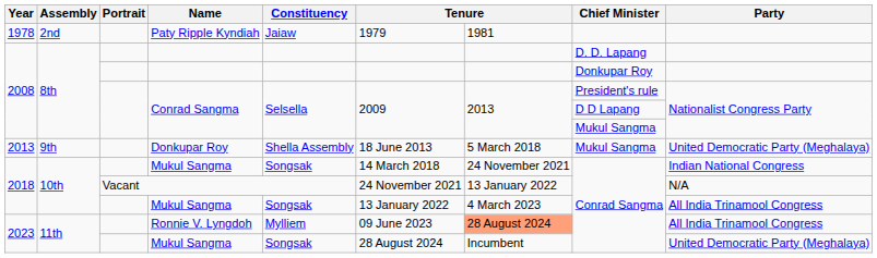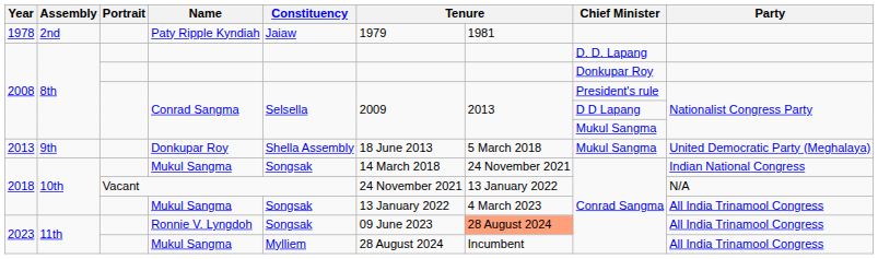Ronnie V. Lyngdoh | Constituency: Mylliem -> Songsak
2023 / Mukul Sangma | Constituency: Songsak -> Mylliem
2023 / Mukul Sangma | Party: United Democratic Party (Meghalaya) -> All India Trinamool Congress
